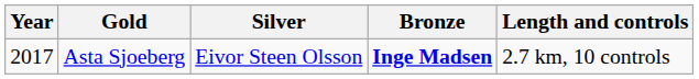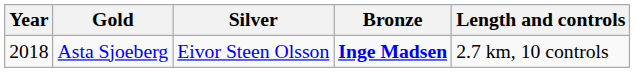Asta Sjoeberg | Year: 2017 -> 2018
